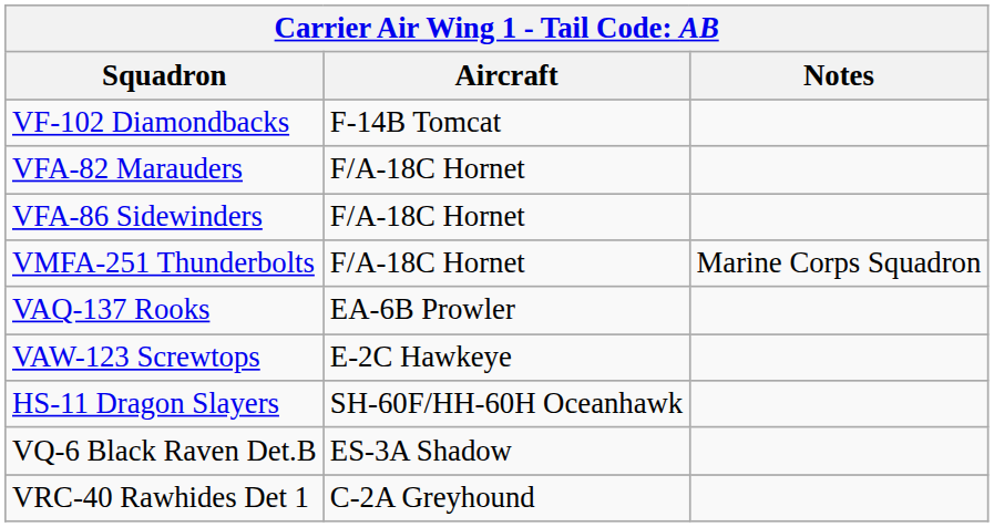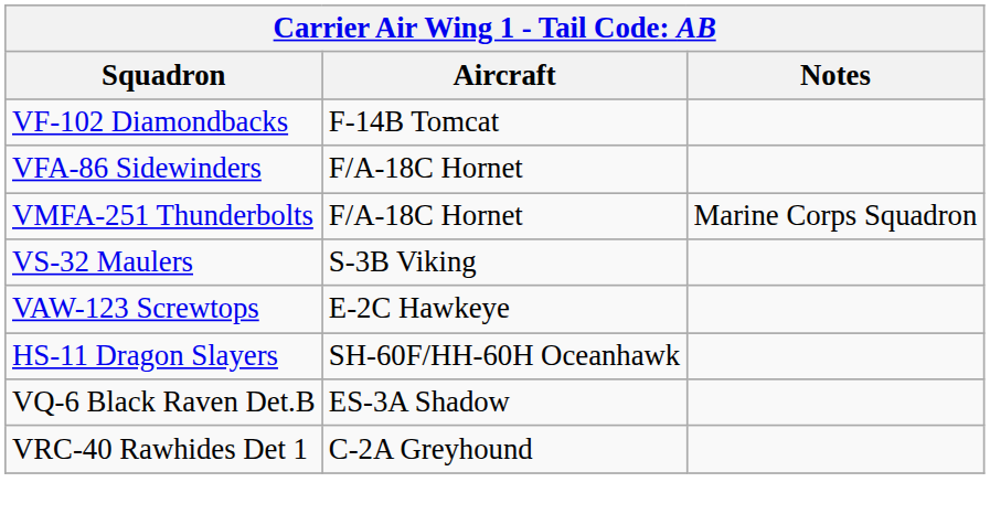- row: VFA-82 Marauders | F/A-18C Hornet
- row: VAQ-137 Rooks | EA-6B Prowler
+ row: VS-32 Maulers | S-3B Viking
